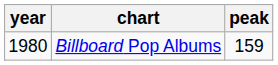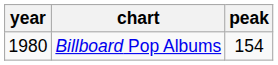Billboard Pop Albums | peak: 159 -> 154
